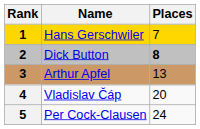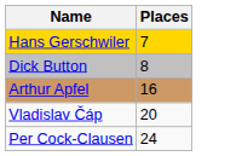- column: Rank | 1 | 2 | 3 | 4 | 5
Dick Button | Places: bold -> normal
Arthur Apfel | Places: 13 -> 16
